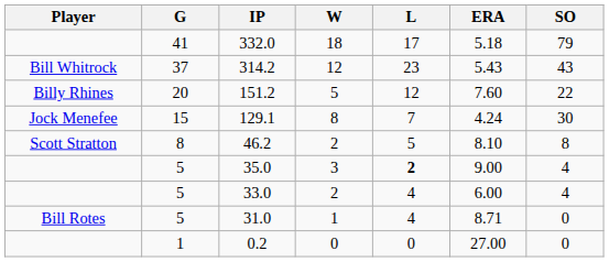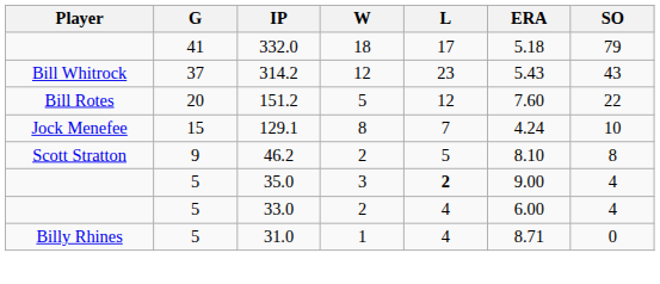151.2 | Player: Billy Rhines -> Bill Rotes
129.1 | SO: 30 -> 10
46.2 | G: 8 -> 9
31.0 | Player: Bill Rotes -> Billy Rhines
- row: 1 | 0.2 | 0 | 0 | 27.00 | 0
